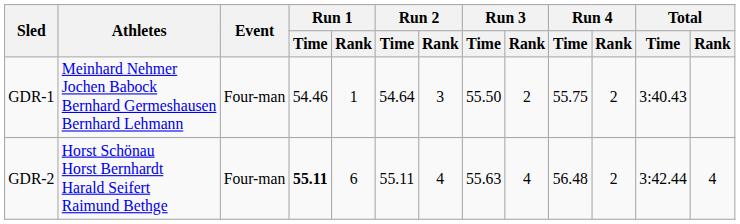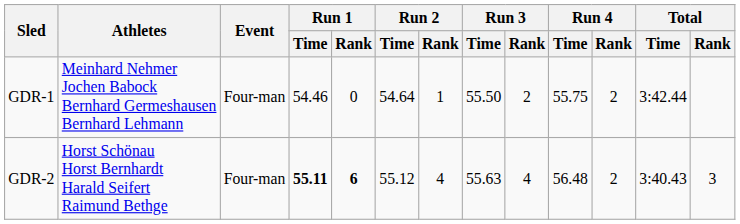GDR-1 | Run 1 / Rank: 1 -> 0
GDR-1 | Run 2 / Rank: 3 -> 1
GDR-1 | Total / Time: 3:40.43 -> 3:42.44
GDR-2 | Run 1 / Rank: normal -> bold
GDR-2 | Run 2 / Time: 55.11 -> 55.12
GDR-2 | Total / Time: 3:42.44 -> 3:40.43
GDR-2 | Total / Rank: 4 -> 3
